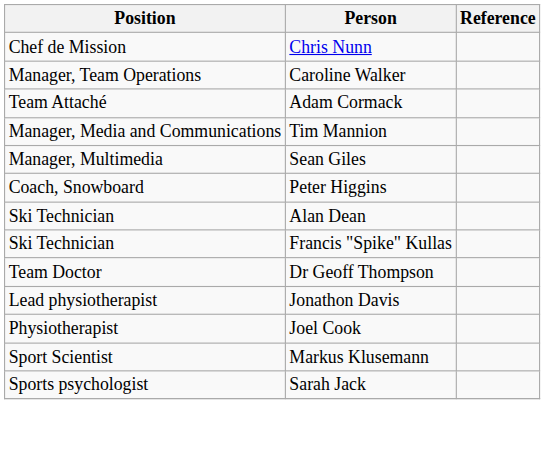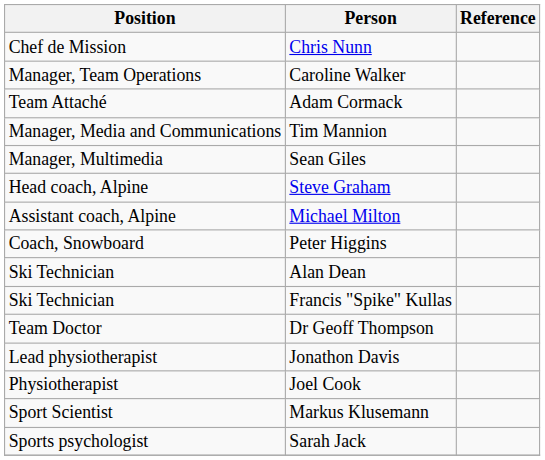+ row: Head coach, Alpine | Steve Graham
+ row: Assistant coach, Alpine | Michael Milton
